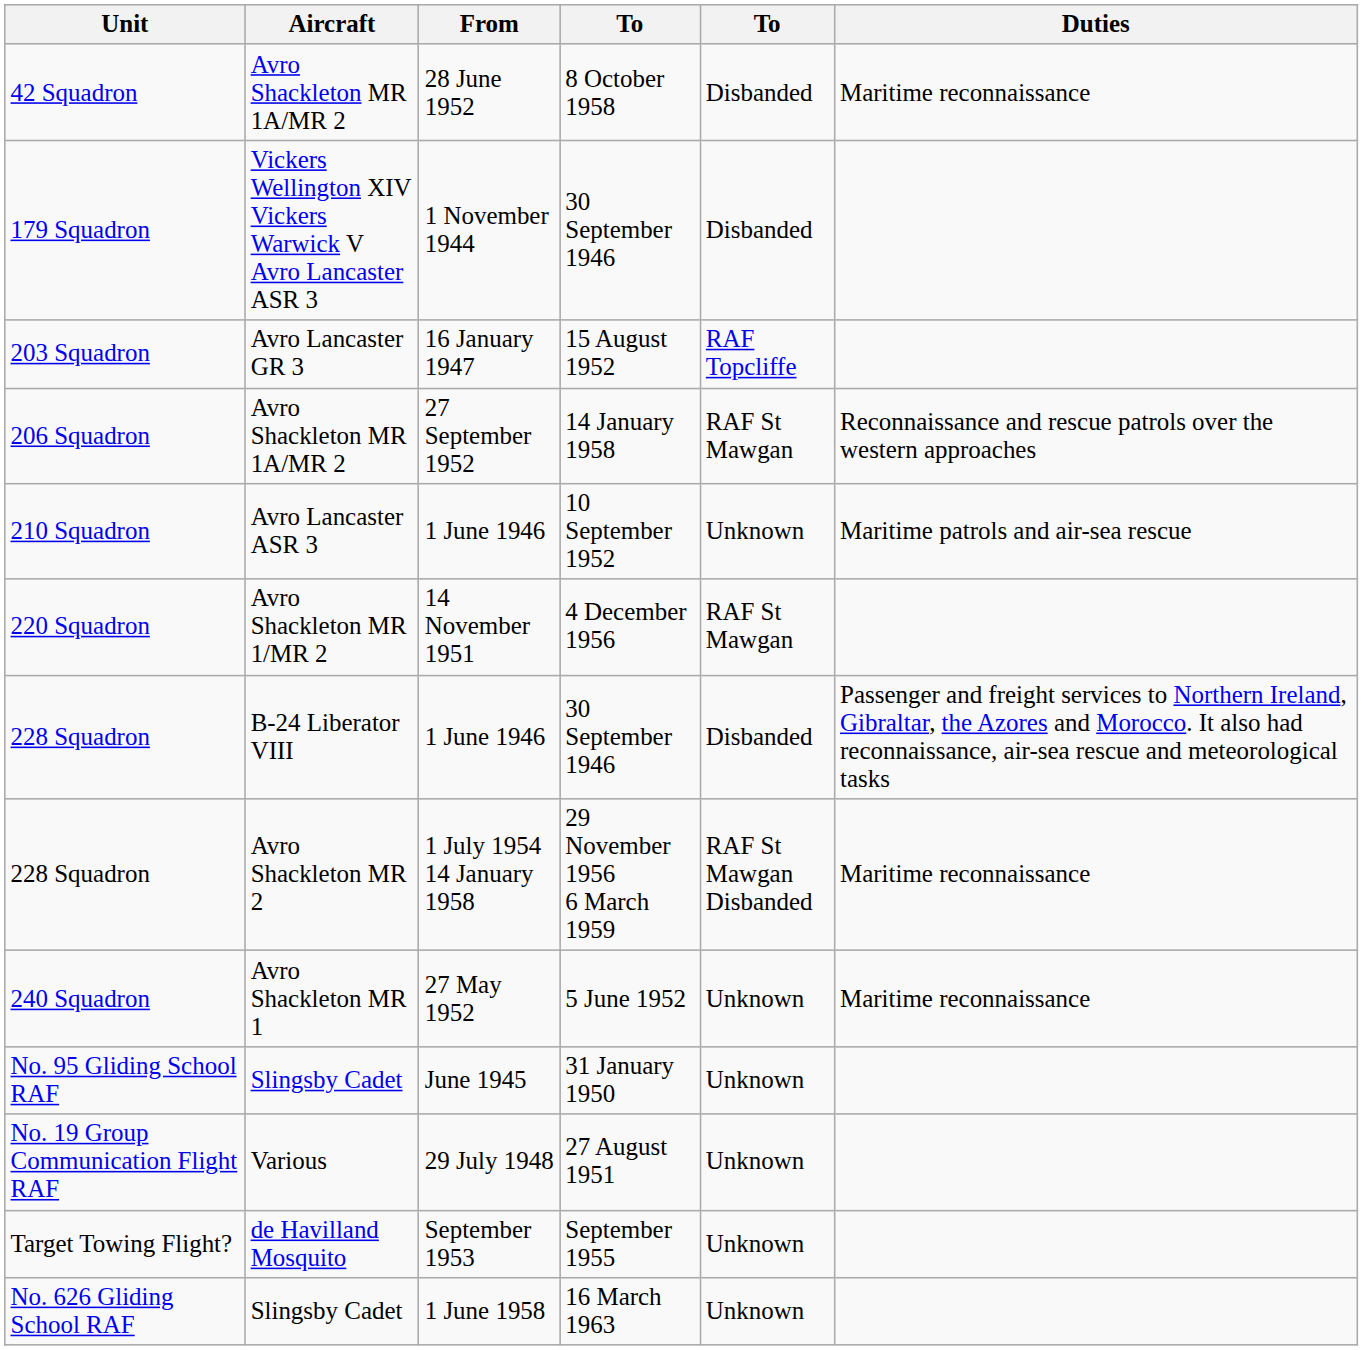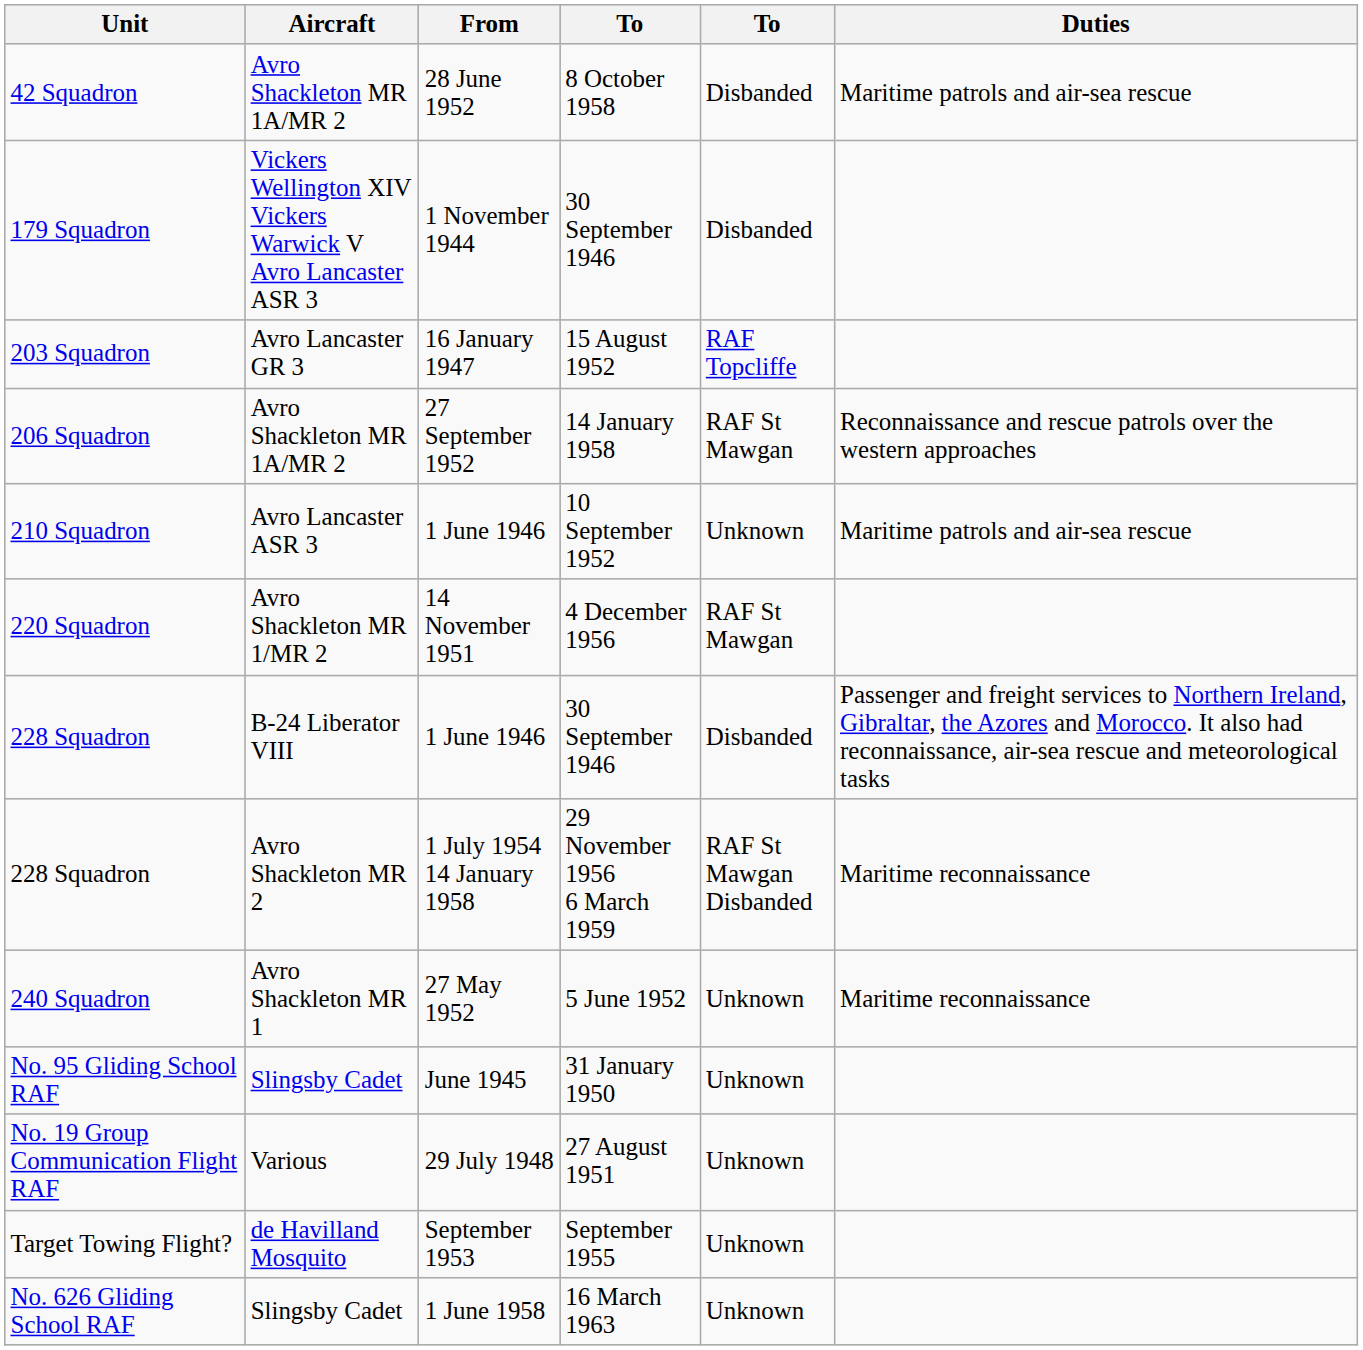42 Squadron | Duties: Maritime reconnaissance -> Maritime patrols and air-sea rescue
